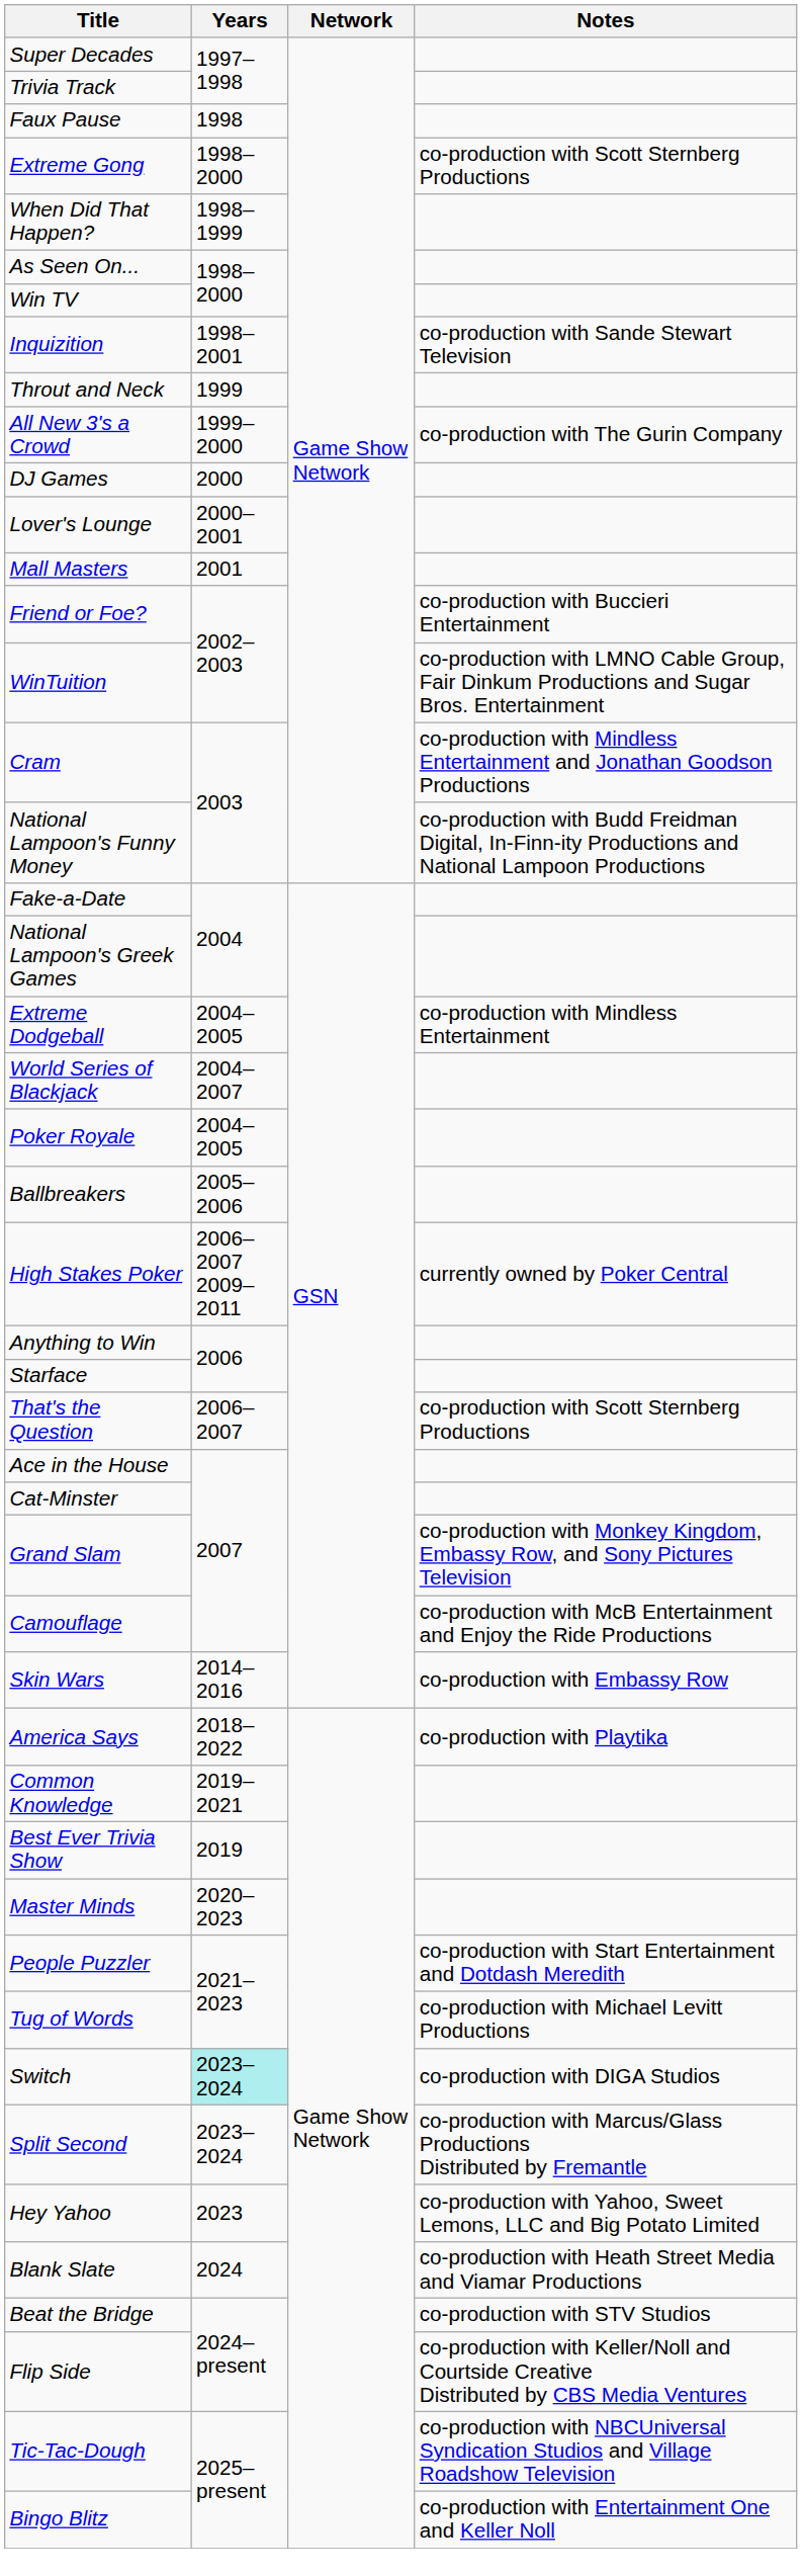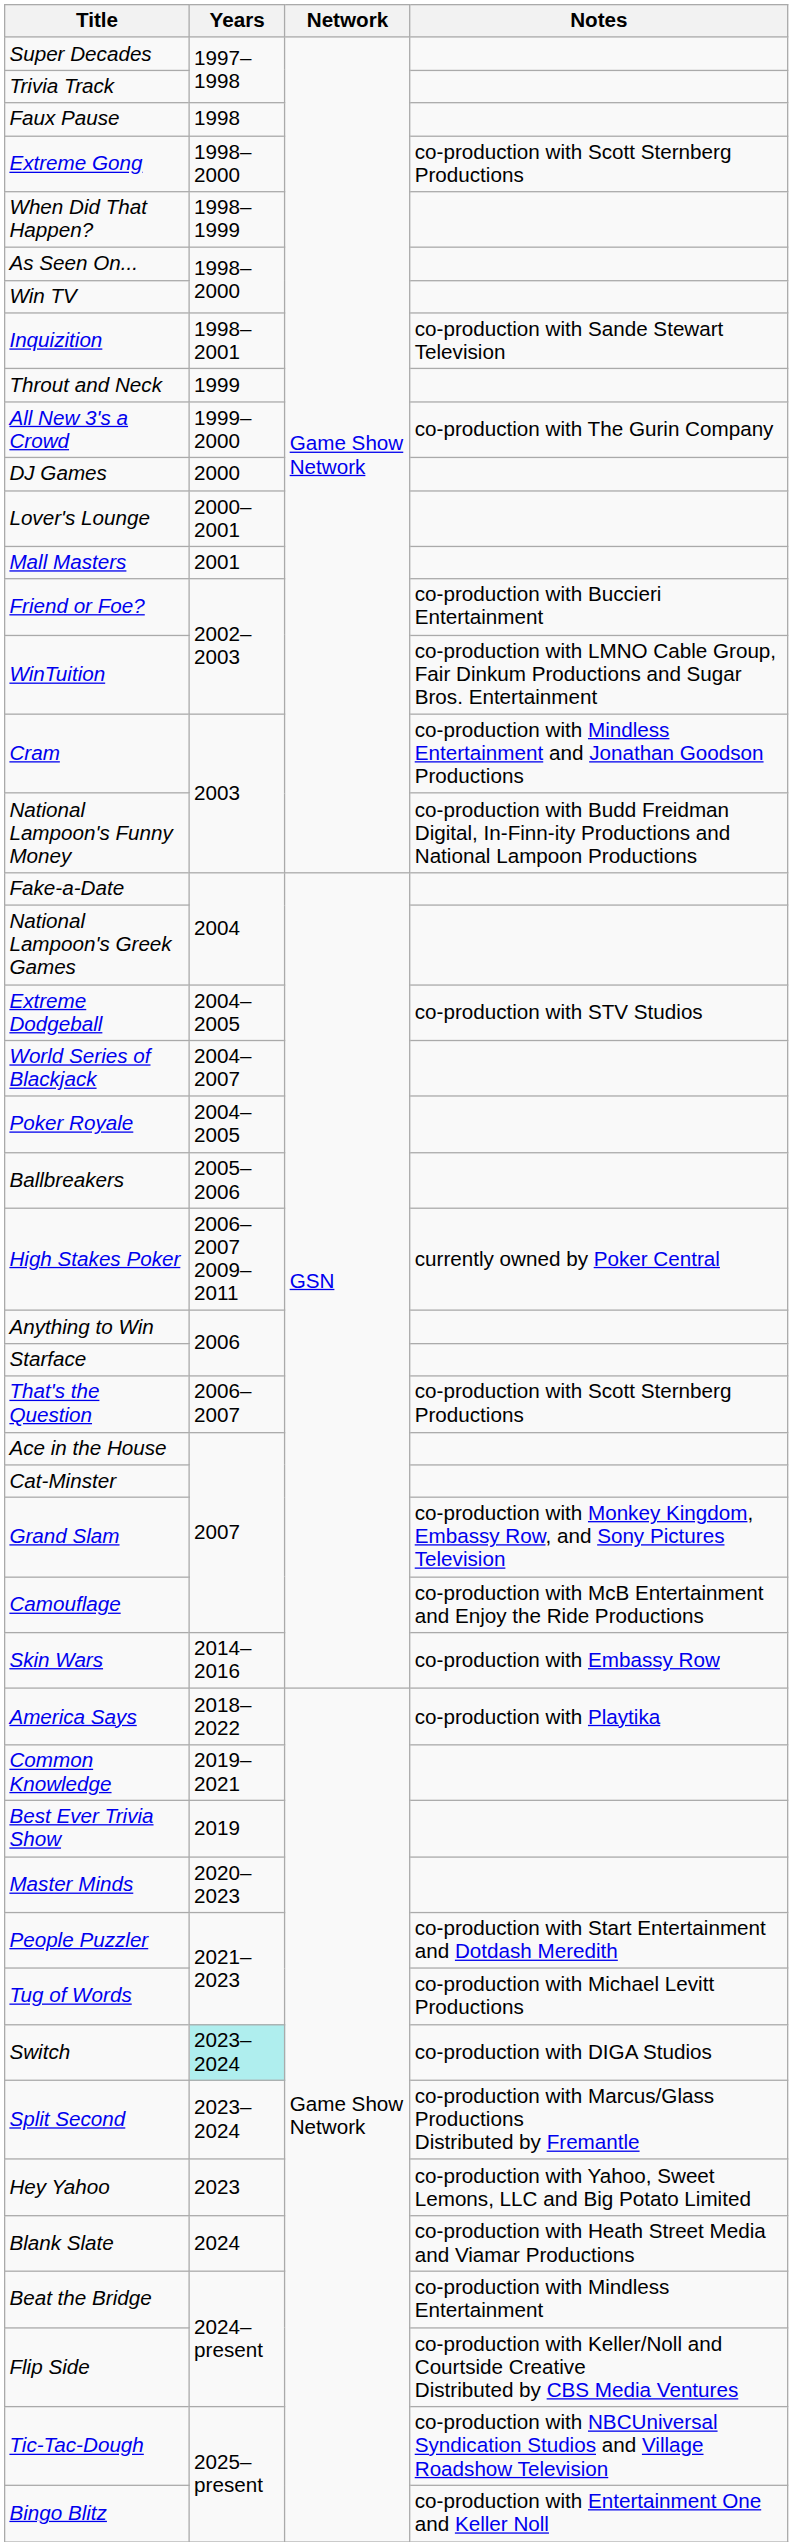Extreme Dodgeball | Notes: co-production with Mindless Entertainment -> co-production with STV Studios
Beat the Bridge | Notes: co-production with STV Studios -> co-production with Mindless Entertainment
